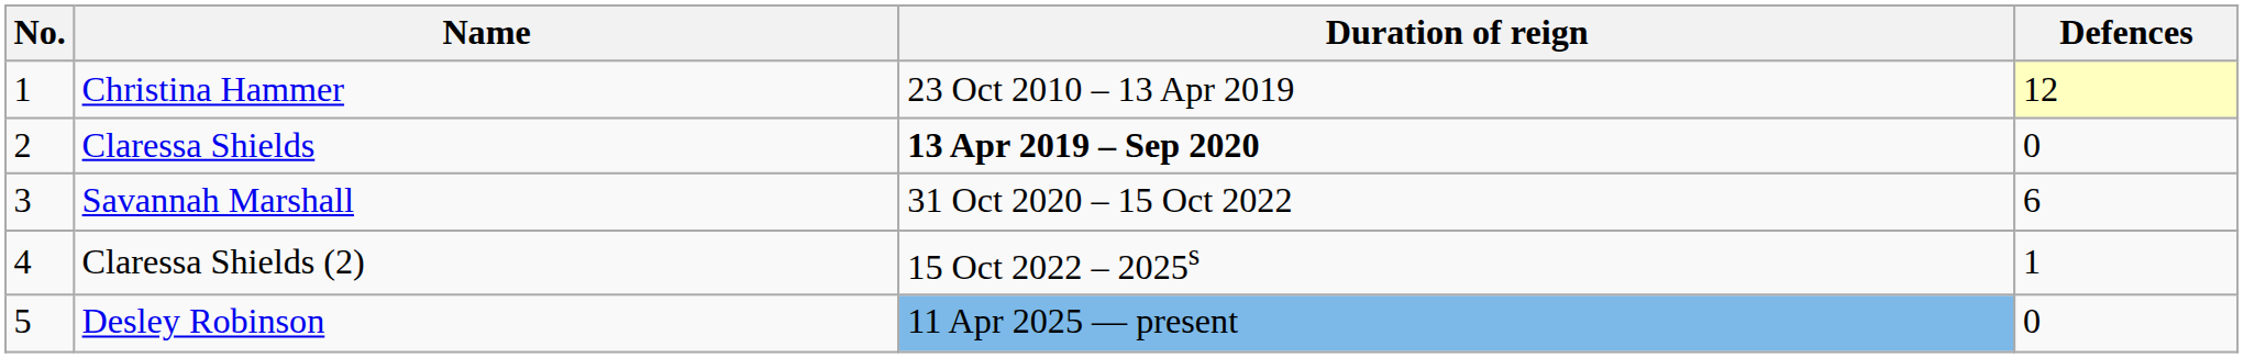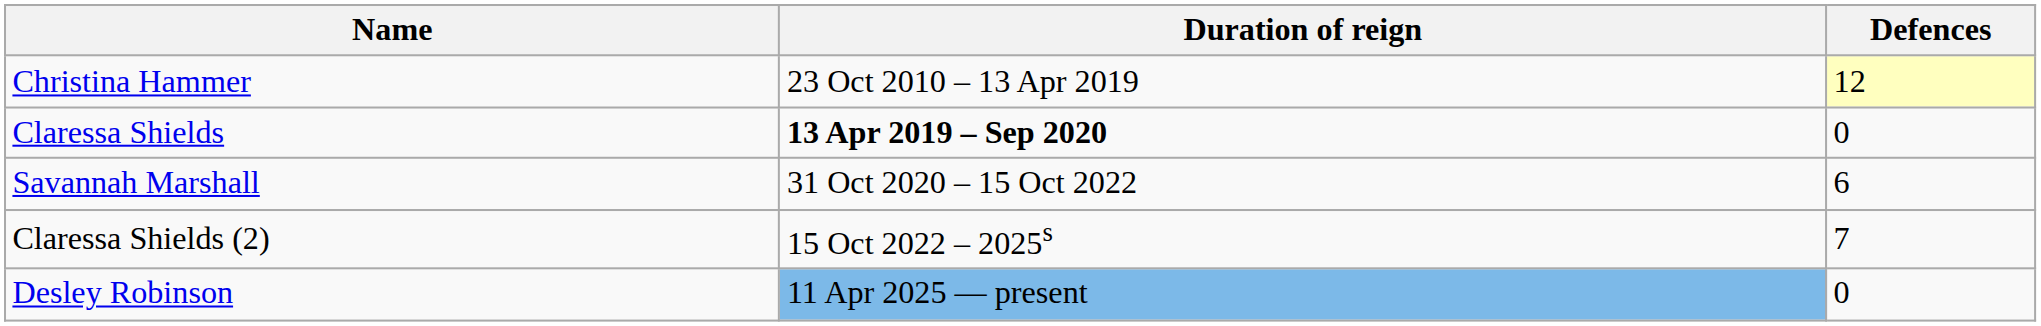- column: No. | 1 | 2 | 3 | 4 | 5
Claressa Shields (2) | Defences: 1 -> 7
